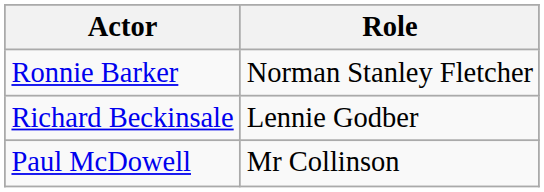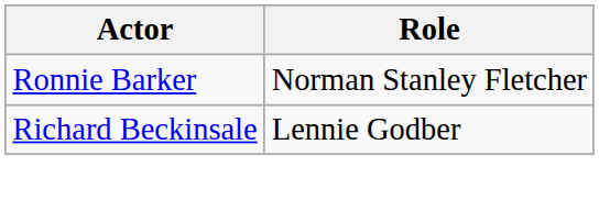- row: Paul McDowell | Mr Collinson
